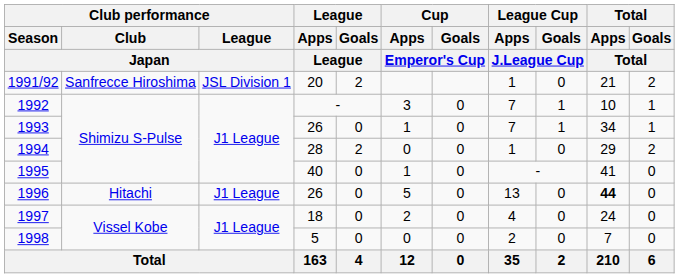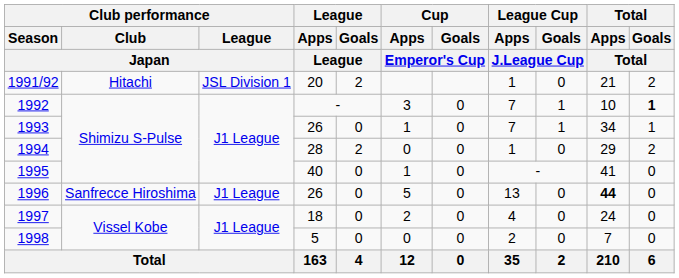1991/92 | Club performance / Club / Japan: Sanfrecce Hiroshima -> Hitachi
1992 | Total / Goals / Total: normal -> bold
1996 | Club performance / Club / Japan: Hitachi -> Sanfrecce Hiroshima
